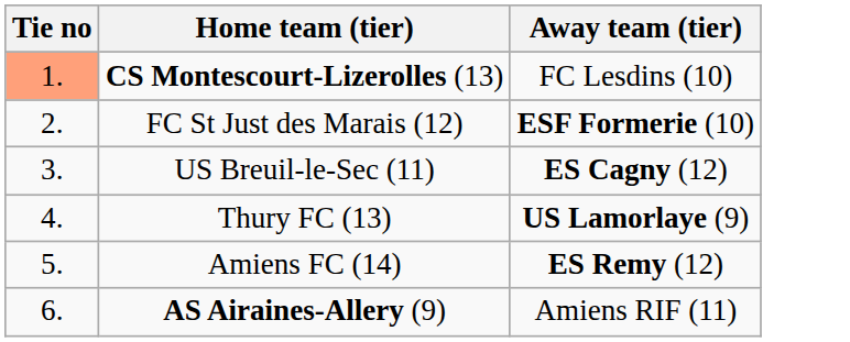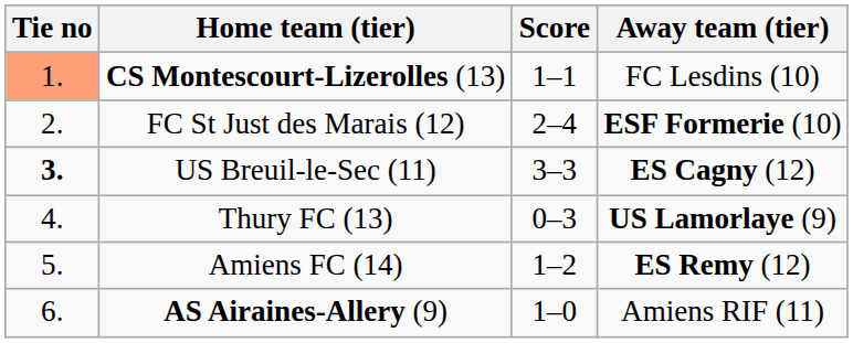+ column: Score | 1–1 | 2–4 | 3–3 | 0–3 | 1–2 | 1–0
US Breuil-le-Sec (11) | Tie no: normal -> bold
